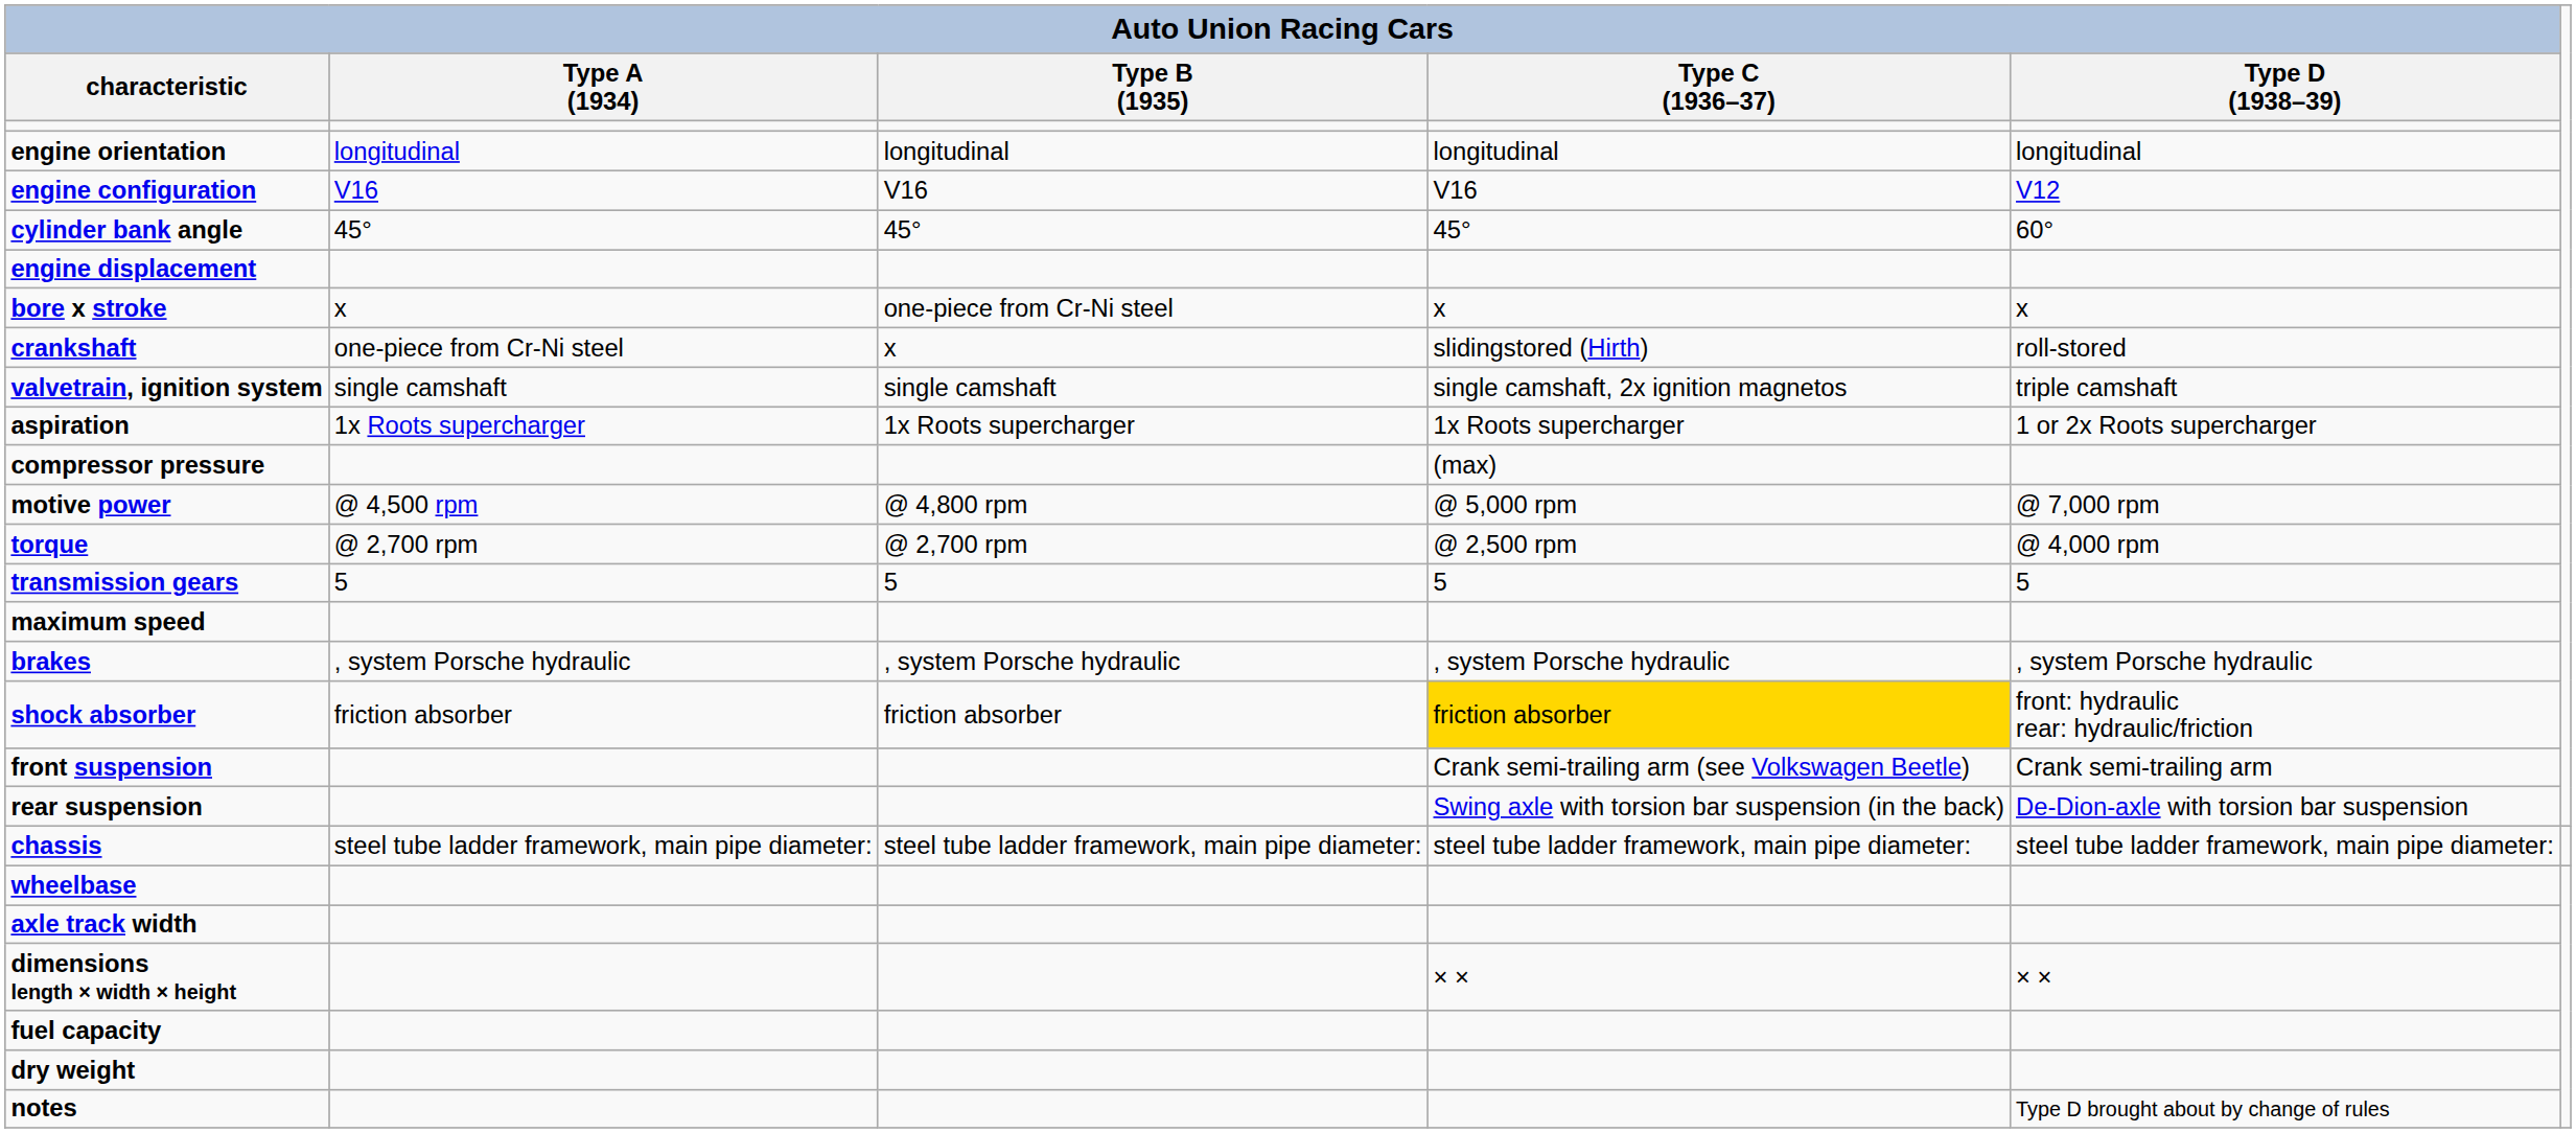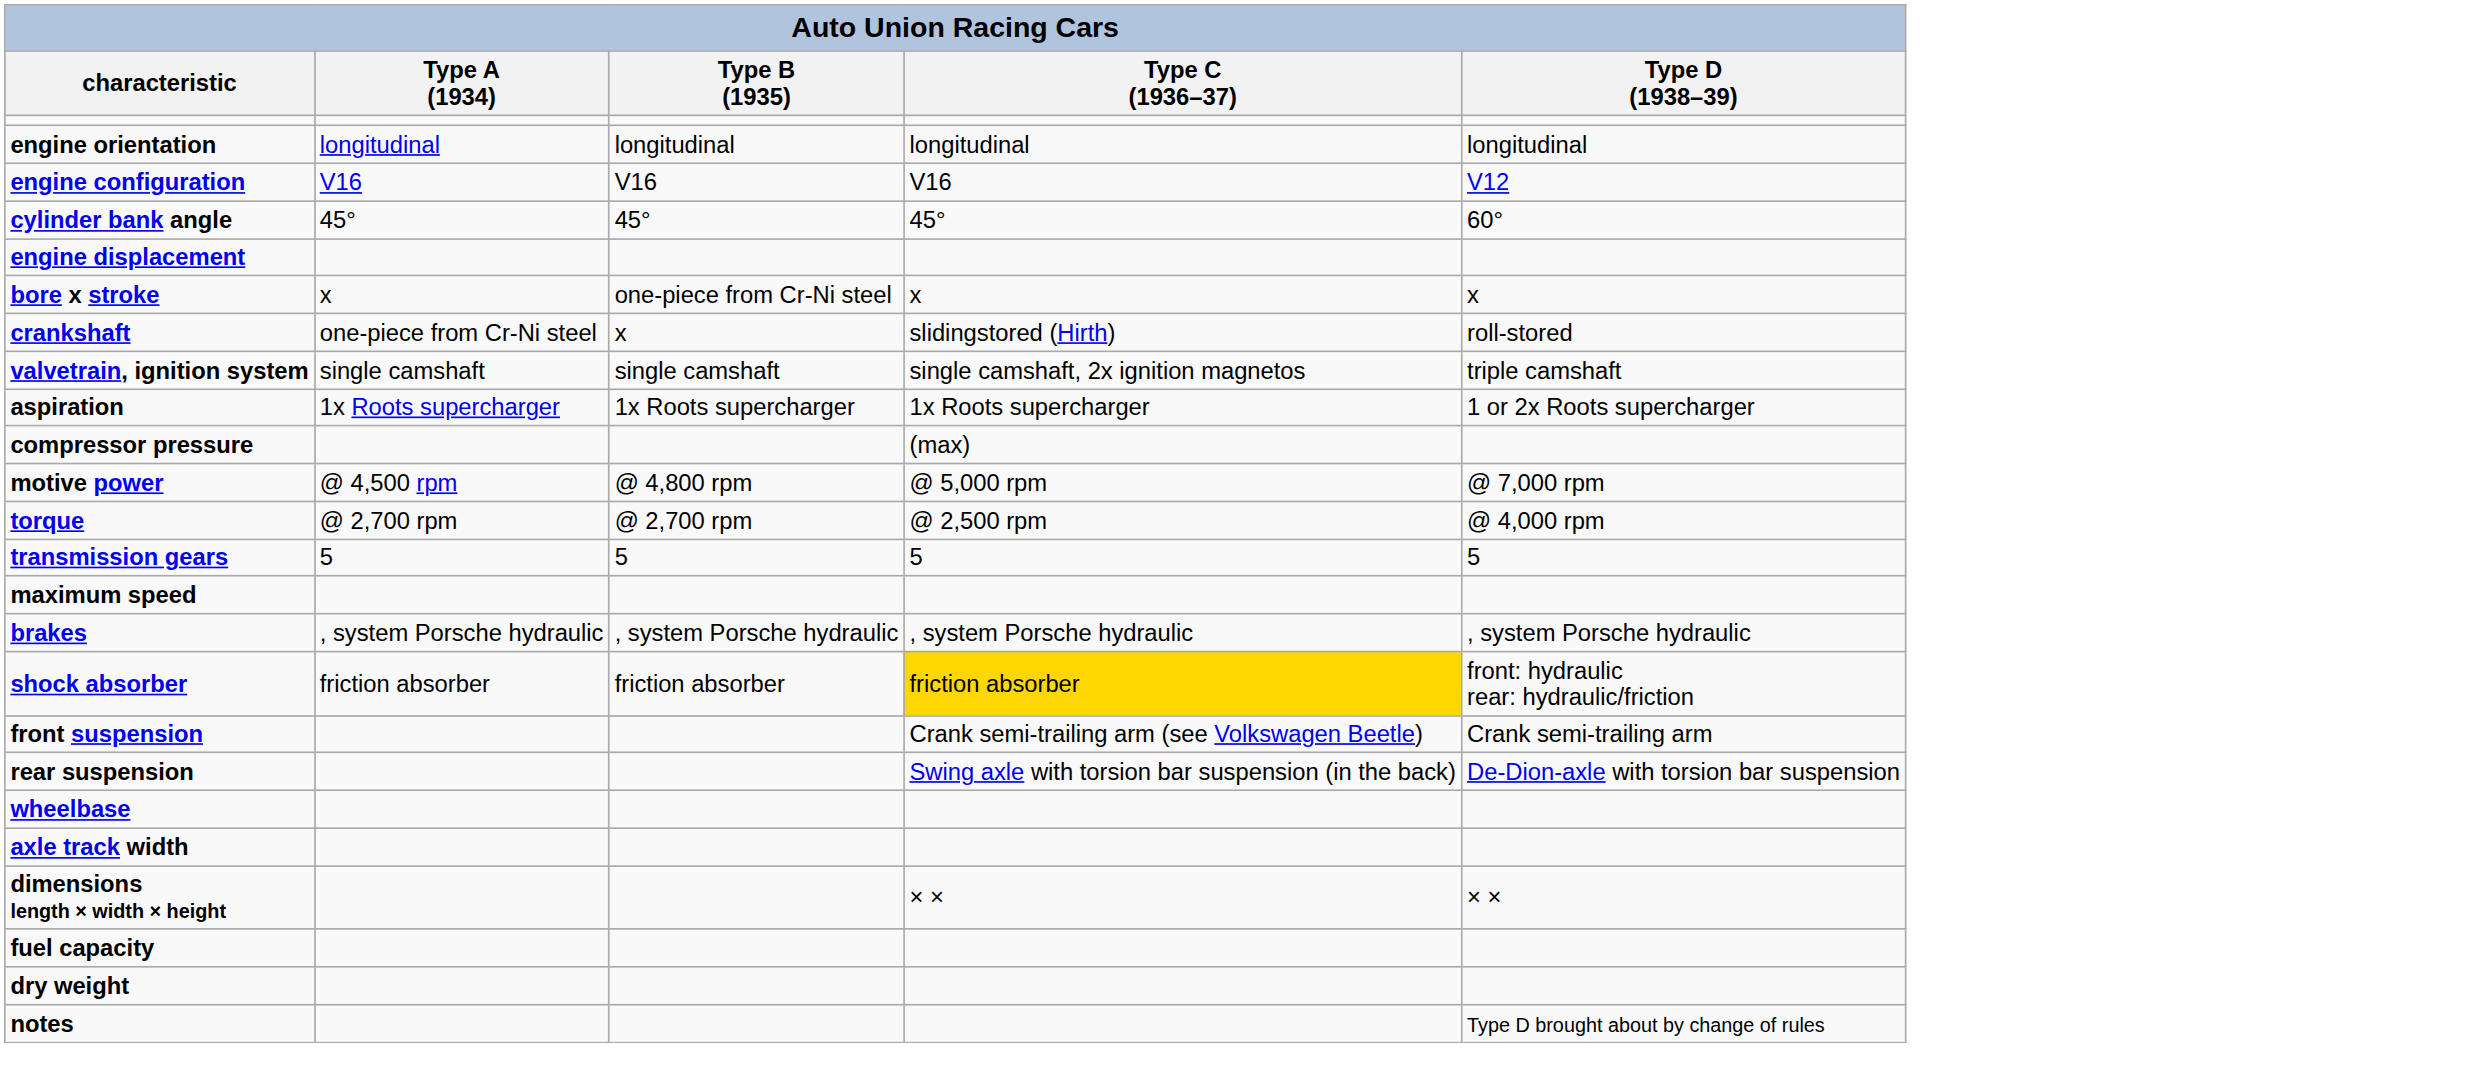- row: chassis | steel tube ladder framework, main pipe diameter: | steel tube ladder framework, main pipe diameter: | steel tube ladder framework, main pipe diameter: | steel tube ladder framework, main pipe diameter:
